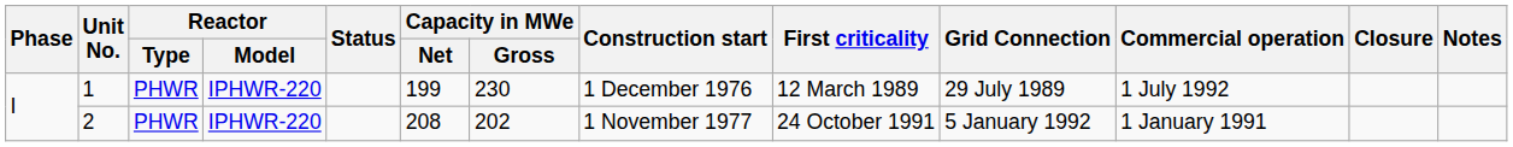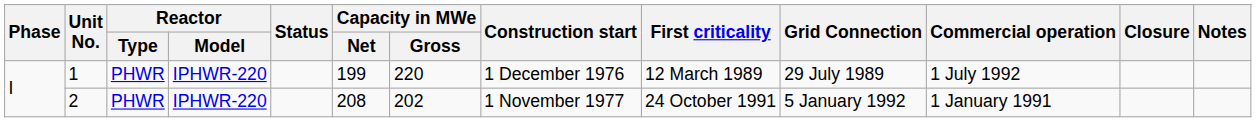1 | Capacity in MWe / Gross: 230 -> 220
